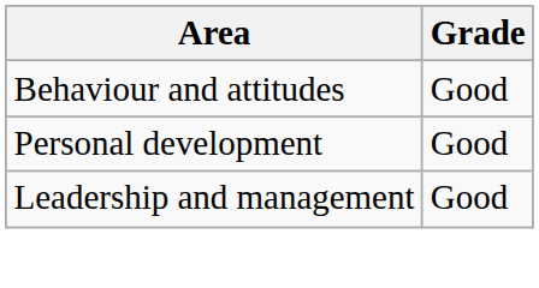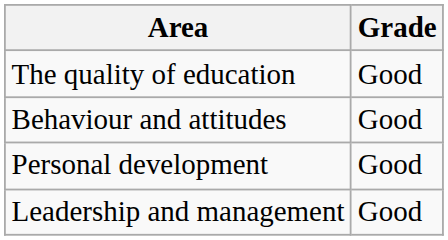+ row: The quality of education | Good
